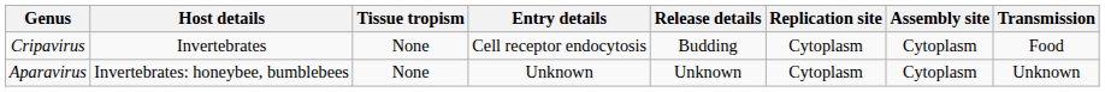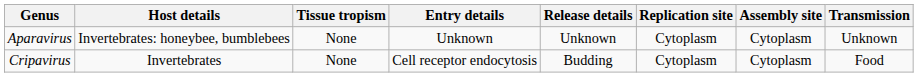rows swapped: Aparavirus <-> Cripavirus
